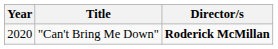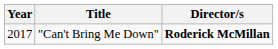"Can't Bring Me Down" | Year: 2020 -> 2017
